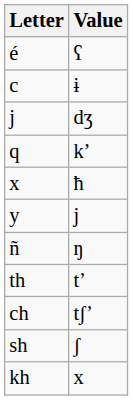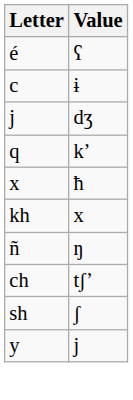rows swapped: y <-> kh
- row: th | tʼ
